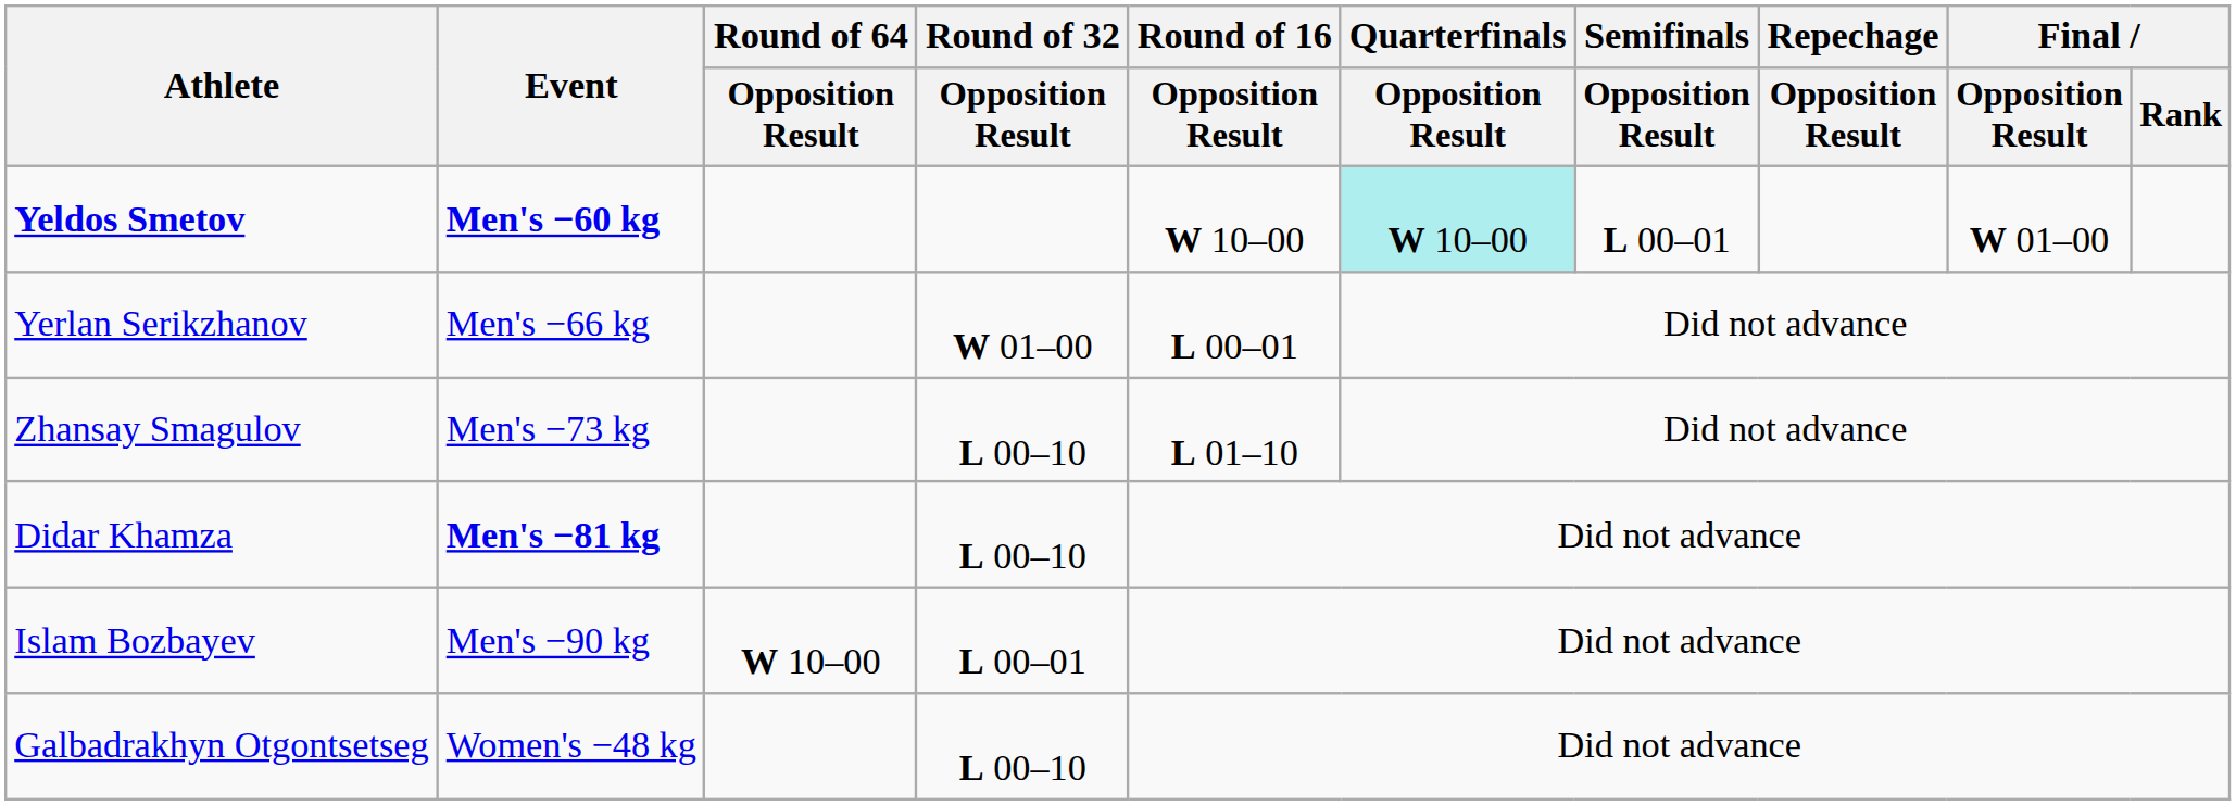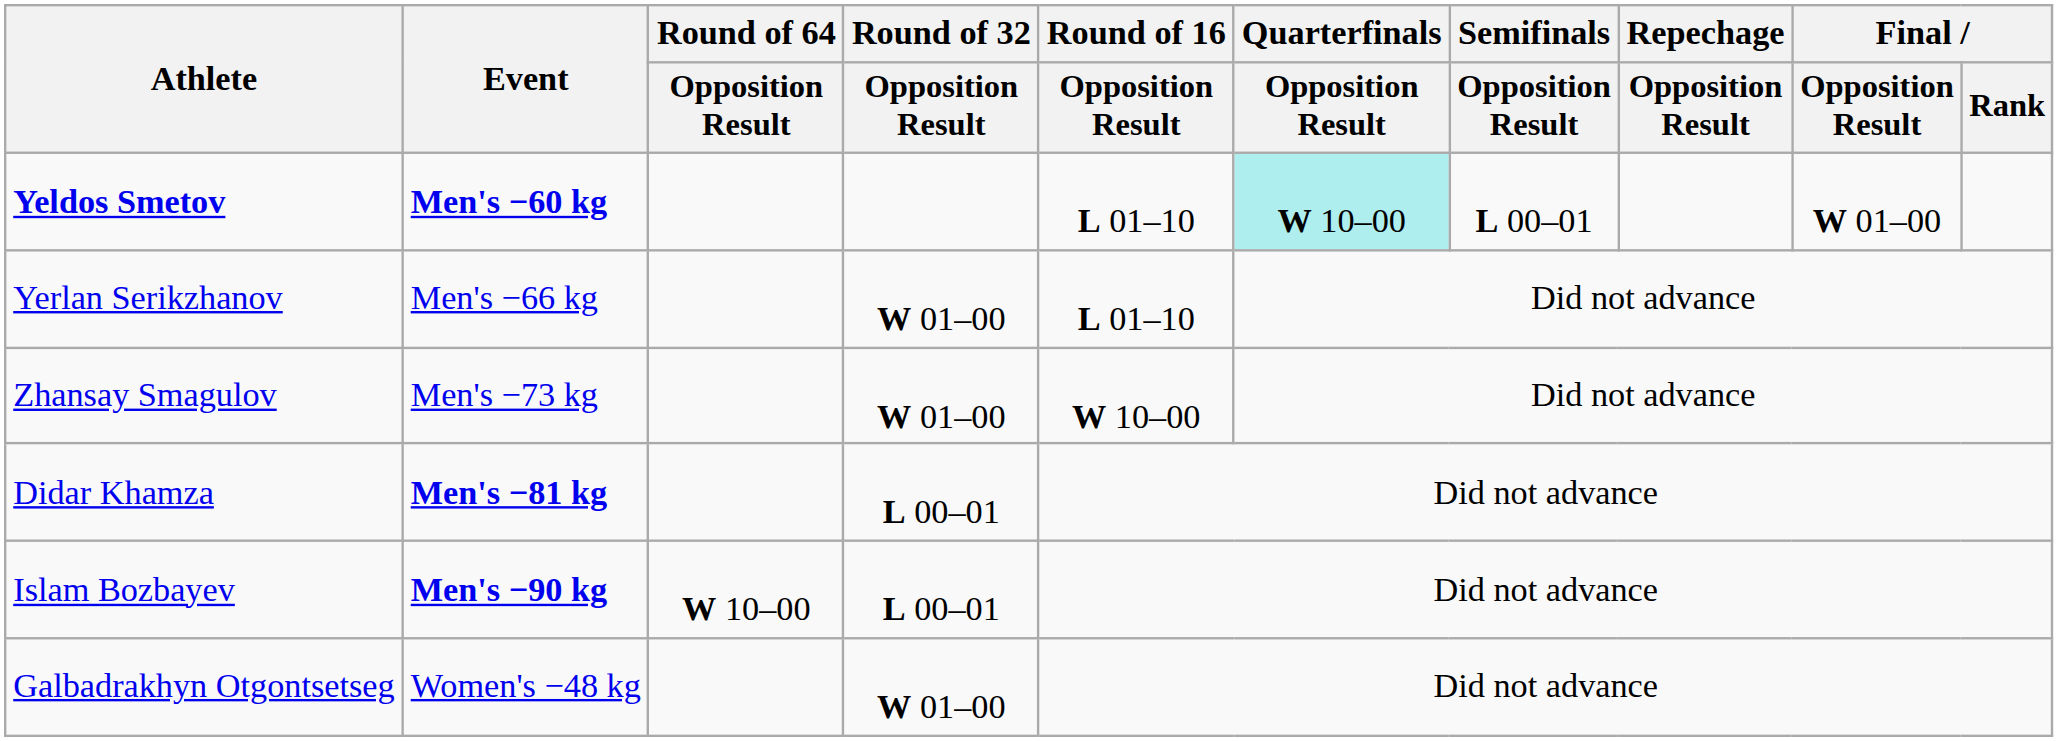Yeldos Smetov | Round of 16 / Opposition Result: W 10–00 -> L 01–10
Yerlan Serikzhanov | Round of 16 / Opposition Result: L 00–01 -> L 01–10
Zhansay Smagulov | Round of 32 / Opposition Result: L 00–10 -> W 01–00
Zhansay Smagulov | Round of 16 / Opposition Result: L 01–10 -> W 10–00
Didar Khamza | Round of 32 / Opposition Result: L 00–10 -> L 00–01
Islam Bozbayev | Event: normal -> bold
Galbadrakhyn Otgontsetseg | Round of 32 / Opposition Result: L 00–10 -> W 01–00
